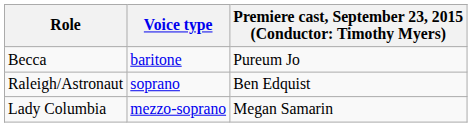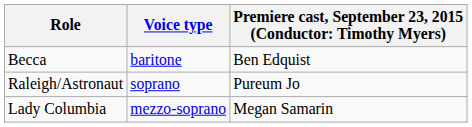Becca | column 3: Pureum Jo -> Ben Edquist
Raleigh/Astronaut | column 3: Ben Edquist -> Pureum Jo
